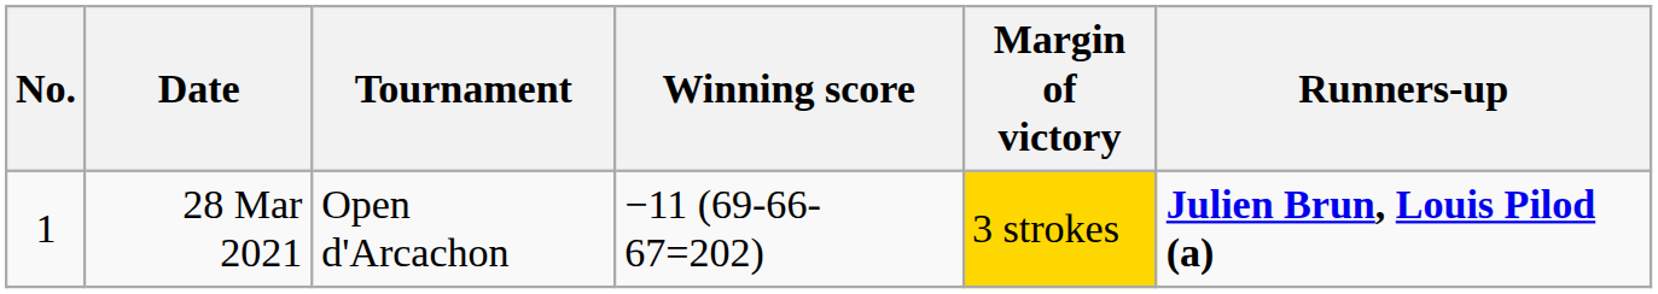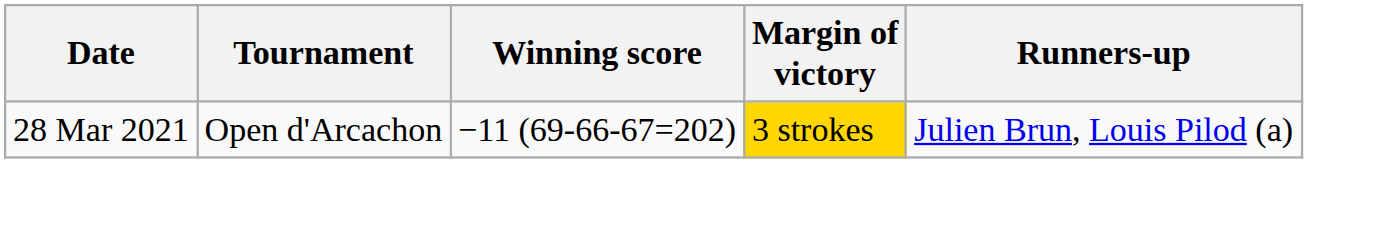- column: No. | 1
28 Mar 2021 | Runners-up: bold -> normal
